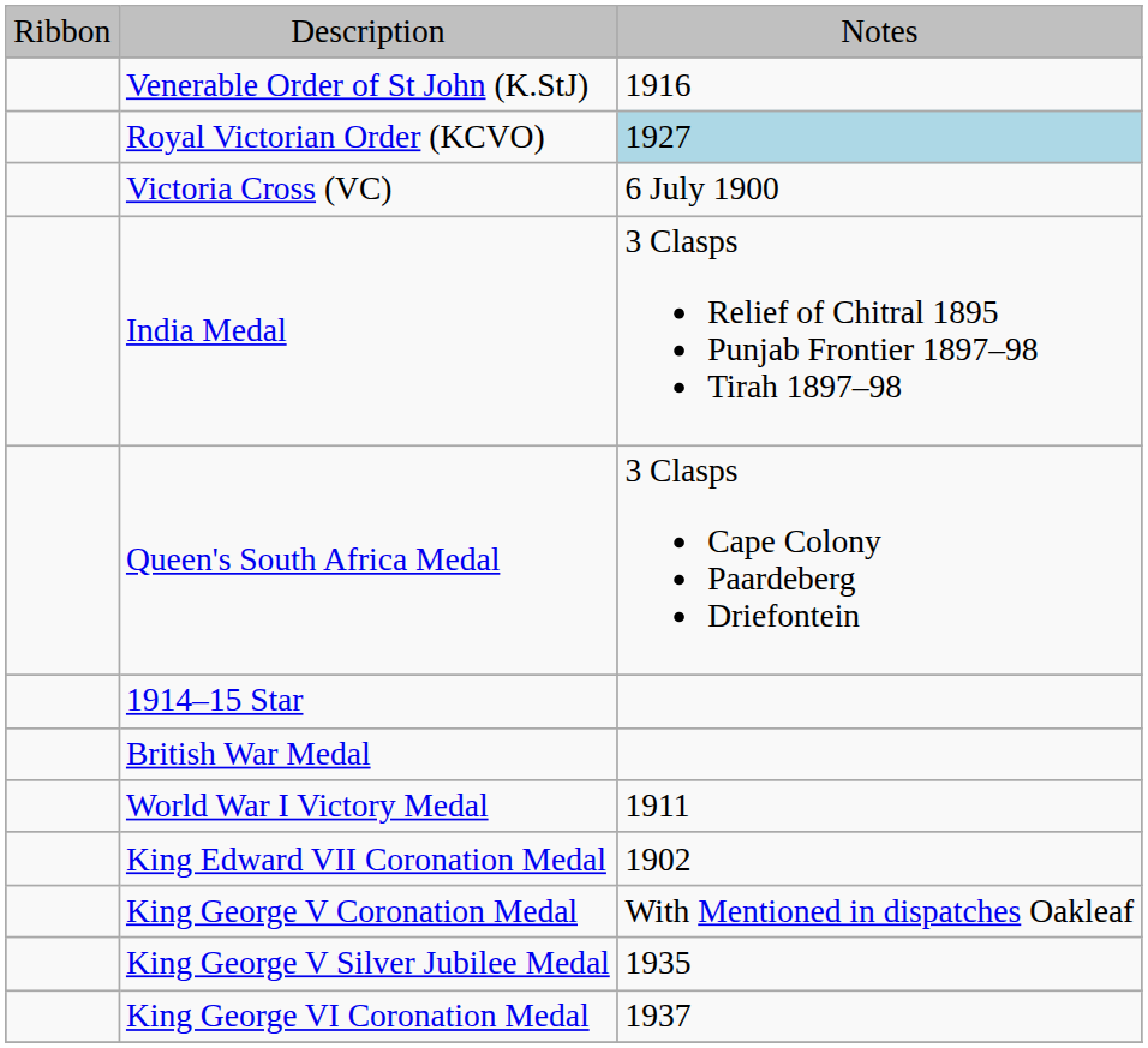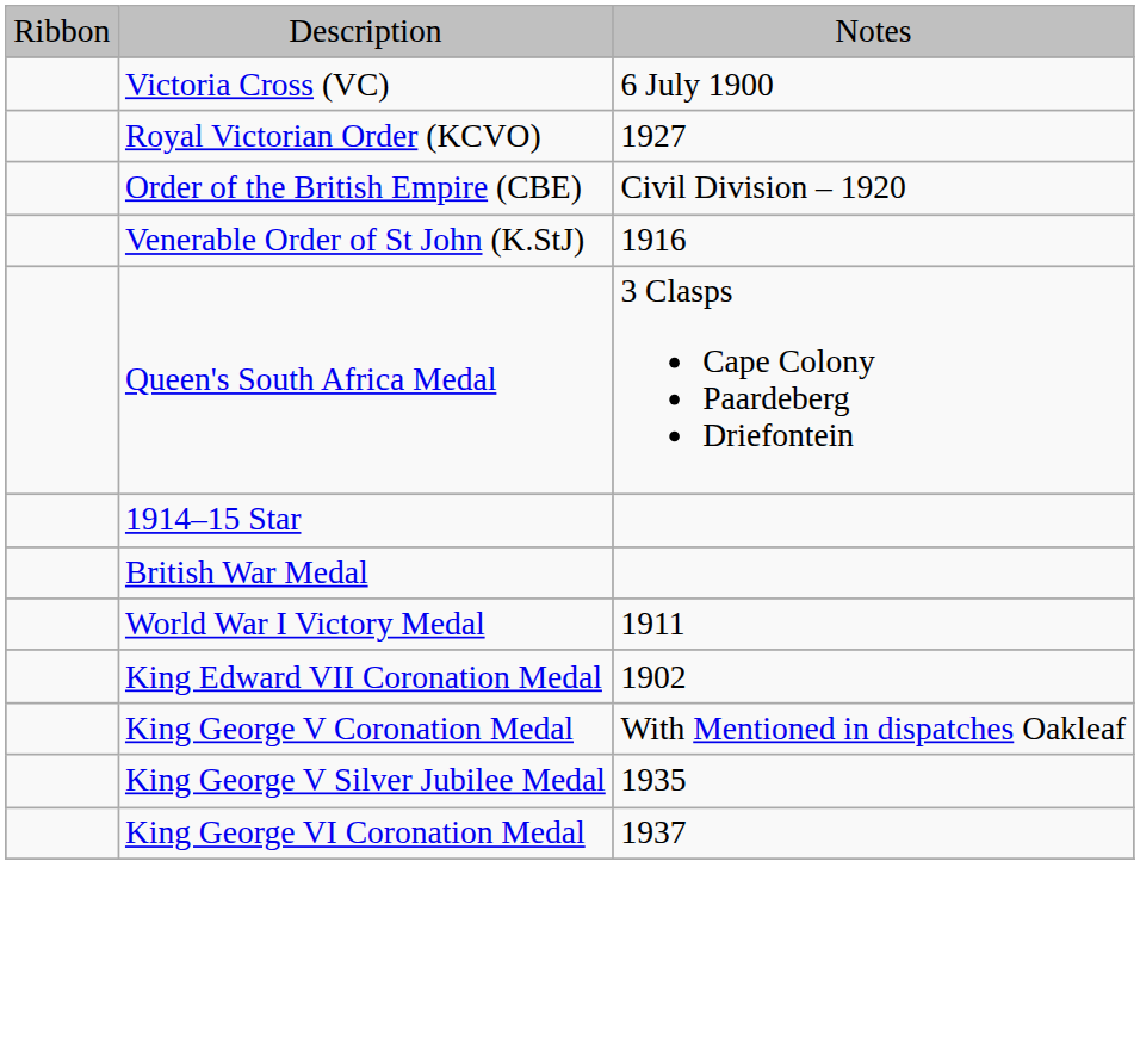rows swapped: Victoria Cross (VC) <-> Venerable Order of St John (K.StJ)
Royal Victorian Order (KCVO) | column 3: lightblue background -> no background
+ row: Order of the British Empire (CBE) | Civil Division – 1920
- row: India Medal | 3 Clasps Relief of Chitral 1895 Punjab Frontier 1897–98 Tirah 1897–98
